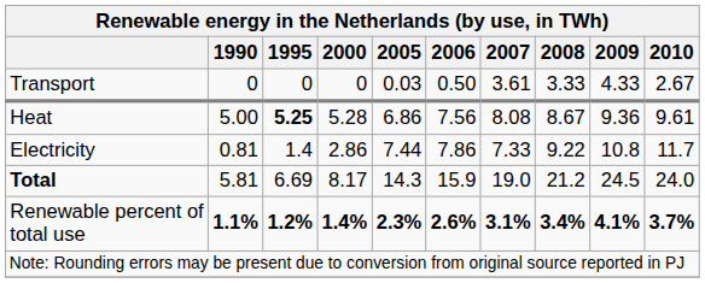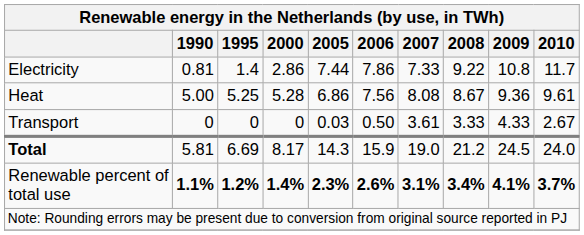rows swapped: Electricity <-> Transport
Heat | 1995: bold -> normal
